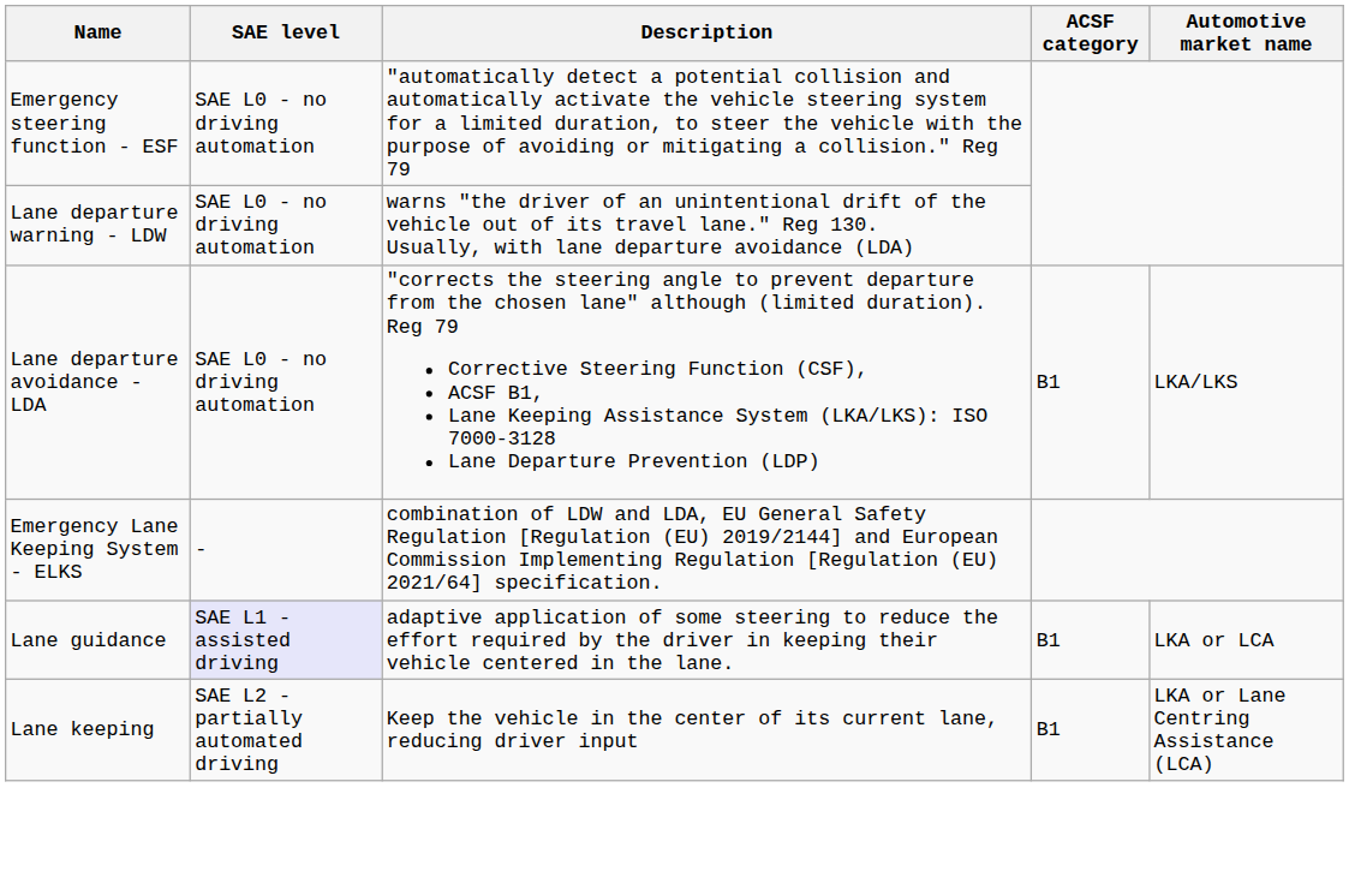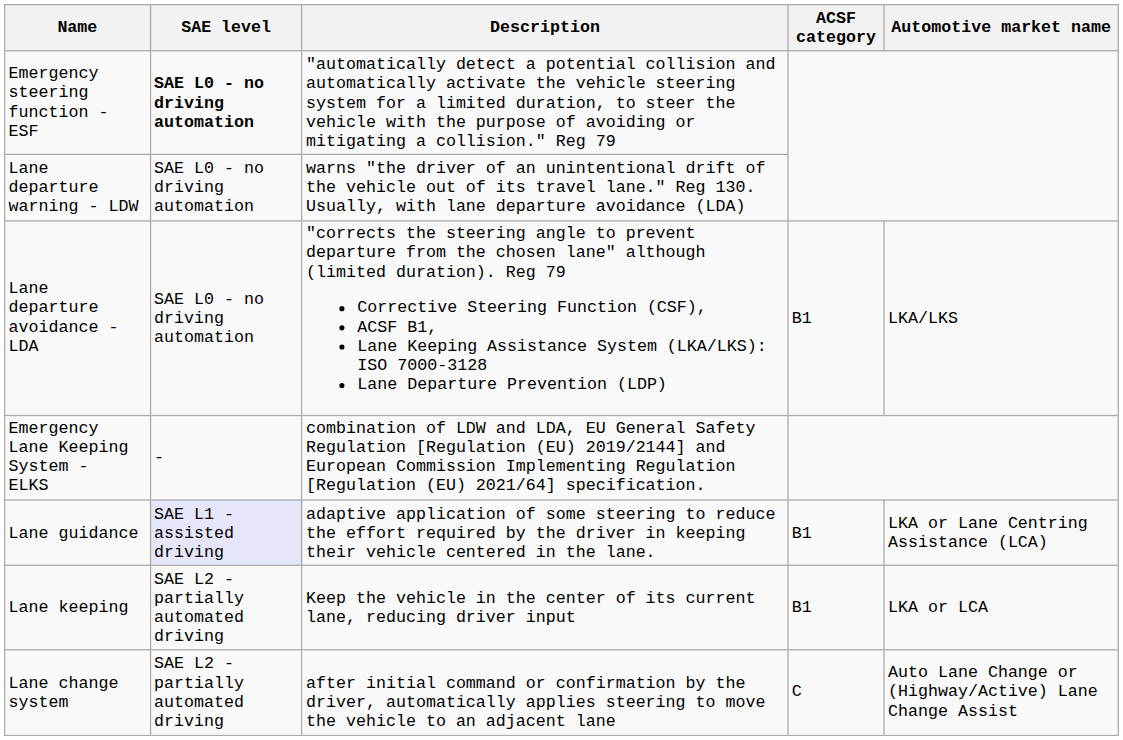Emergency steering function - ESF | SAE level: normal -> bold
Lane guidance | Automotive market name: LKA or LCA -> LKA or Lane Centring Assistance (LCA)
Lane keeping | Automotive market name: LKA or Lane Centring Assistance (LCA) -> LKA or LCA
+ row: Lane change system | SAE L2 - partially automated driving | after initial command or confirmation by the driver, automatically applies steering to move the vehicle to an adjacent lane | C | Auto Lane Change or (Highway/Active) Lane Change Assist
